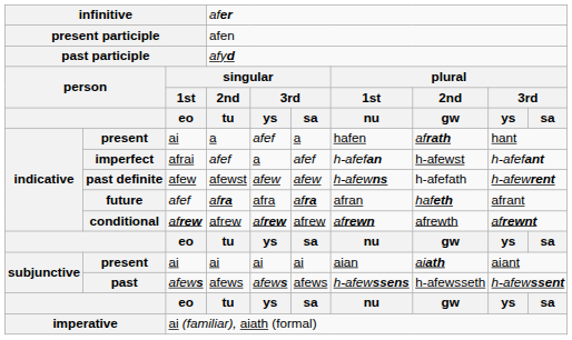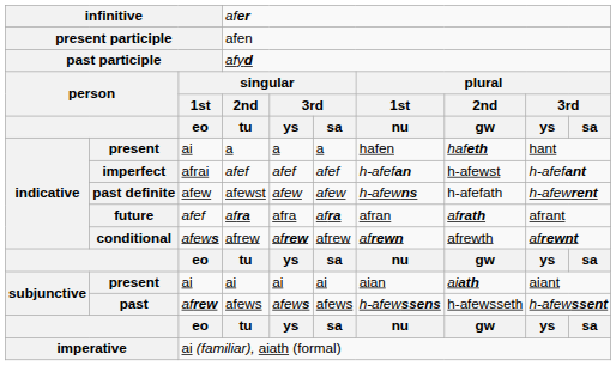present / a | column 5: afef -> a
present / a | column 8: afrath -> hafeth
imperfect | column 5: a -> afef
future | column 8: hafeth -> afrath
conditional | column 3: afrew -> afews
past | column 3: afews -> afrew
